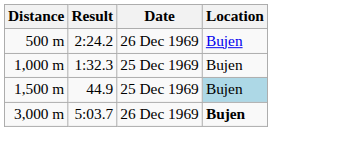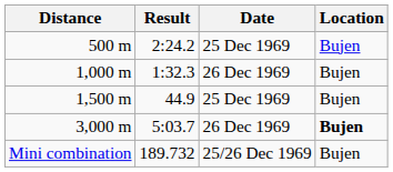500 m | Date: 26 Dec 1969 -> 25 Dec 1969
1,000 m | Date: 25 Dec 1969 -> 26 Dec 1969
1,500 m | Location: lightblue background -> no background
+ row: Mini combination | 189.732 | 25/26 Dec 1969 | Bujen
